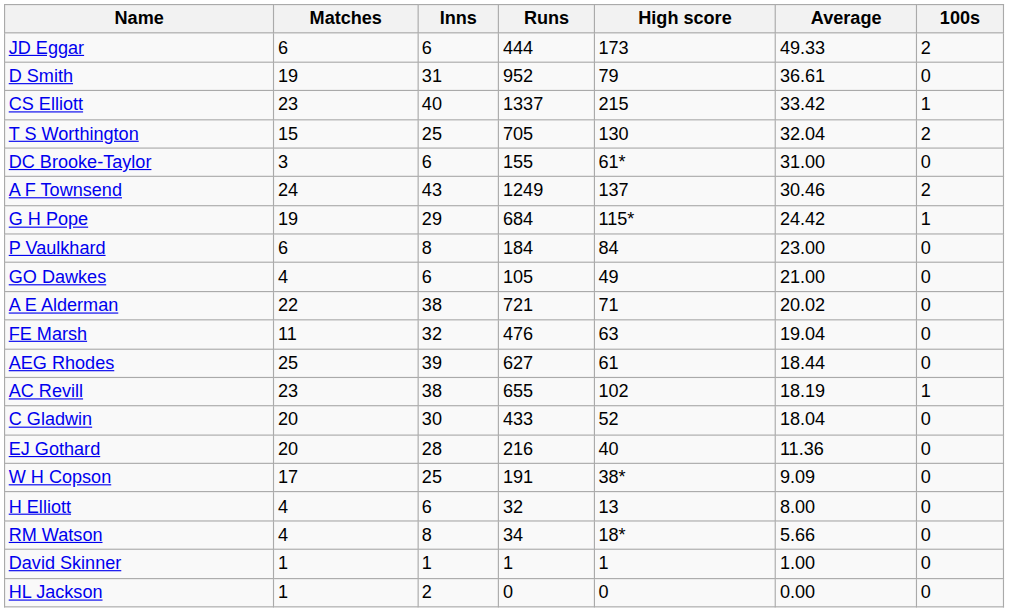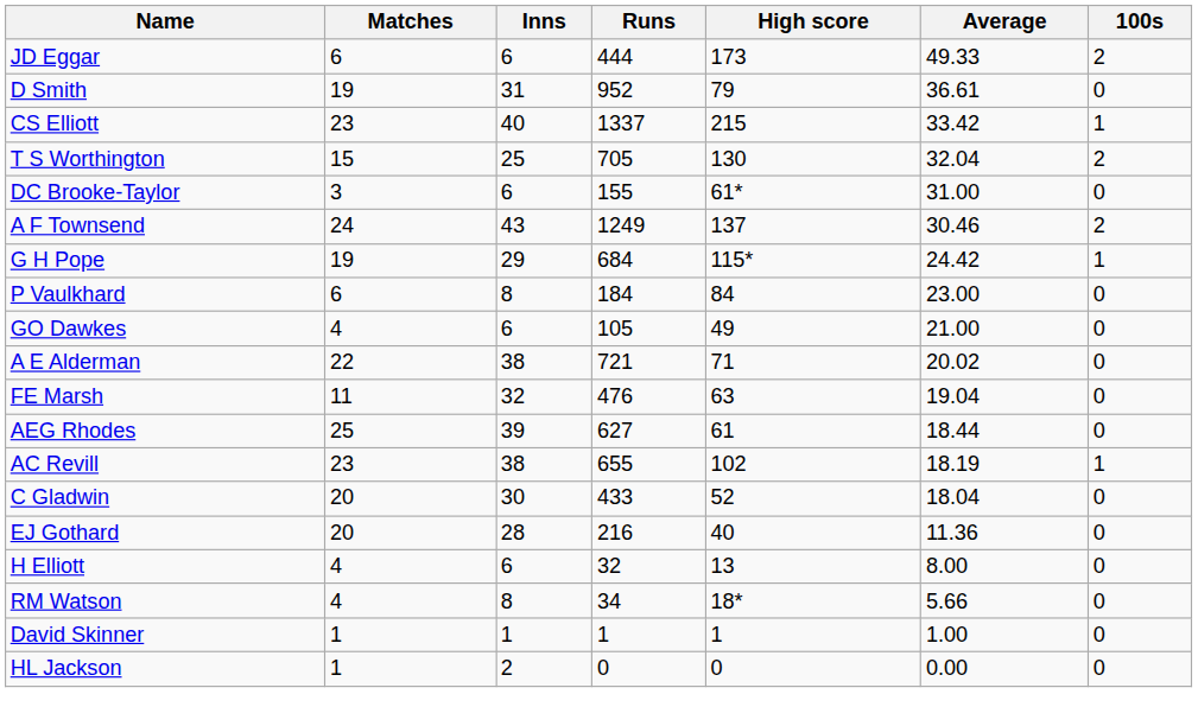- row: W H Copson | 17 | 25 | 191 | 38* | 9.09 | 0
